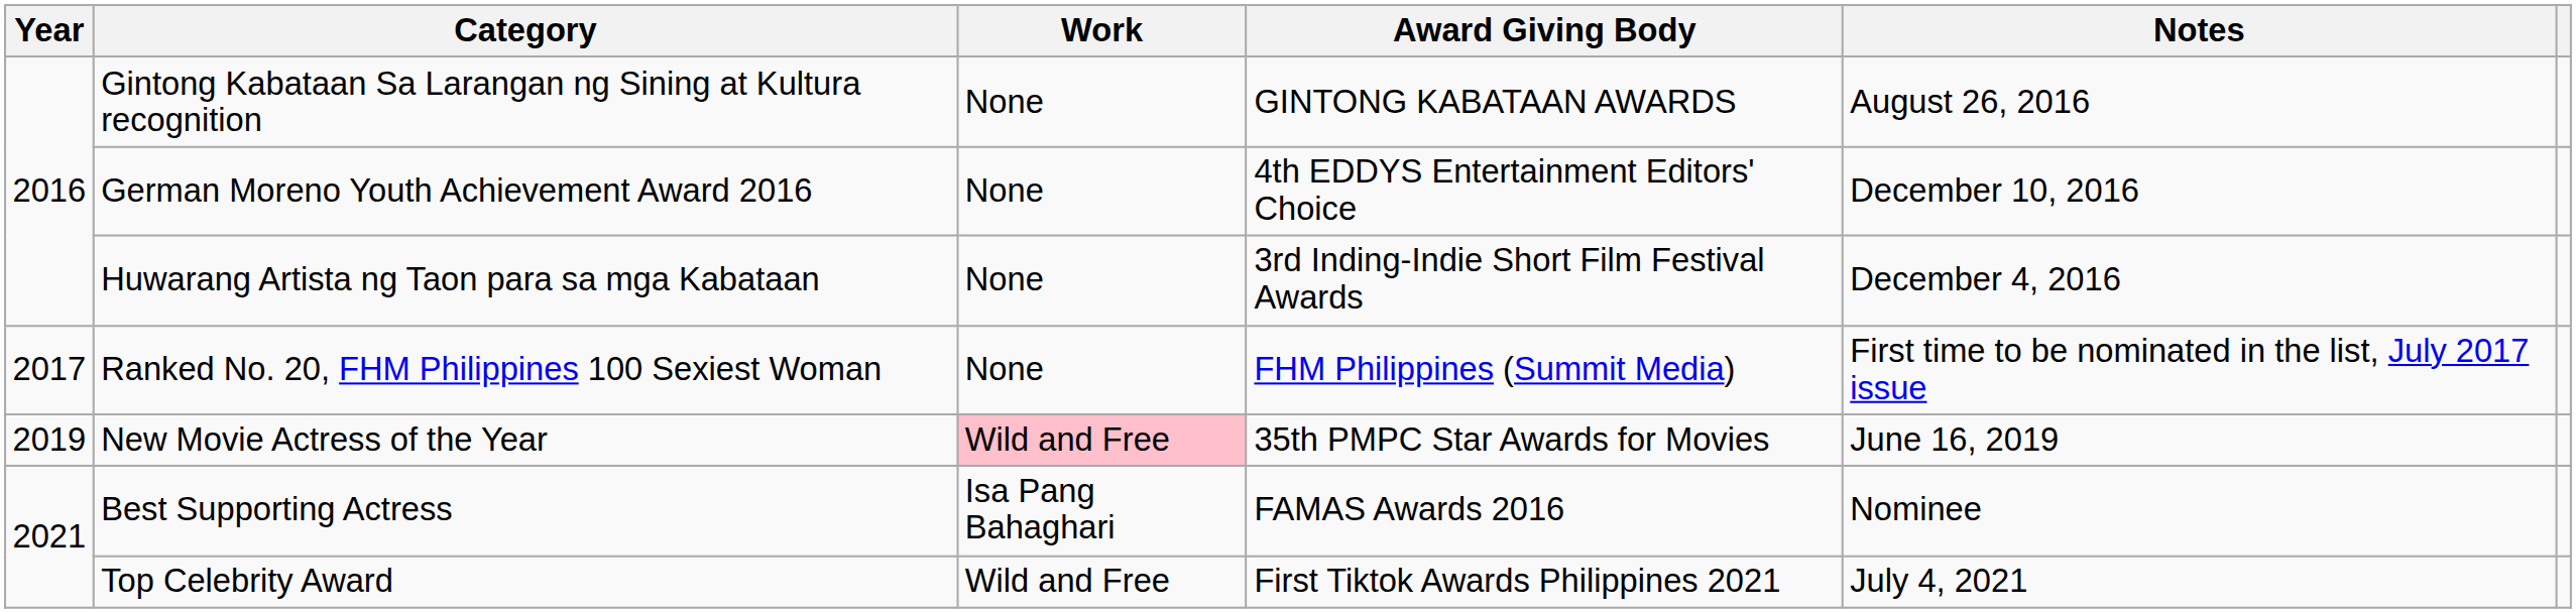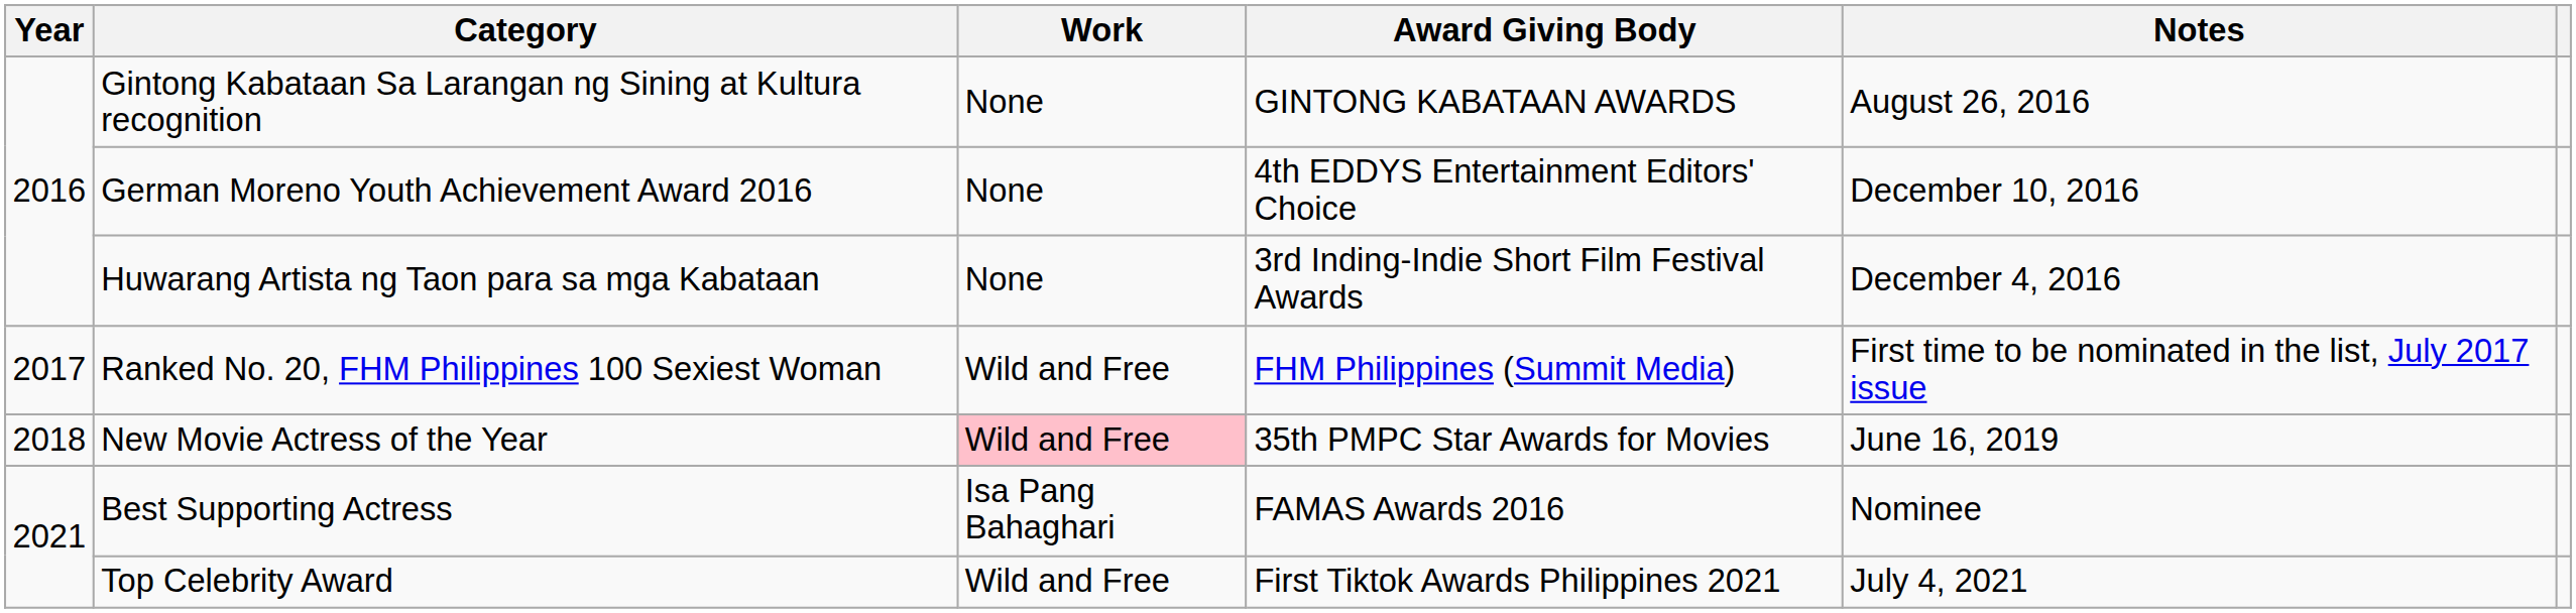Ranked No. 20, FHM Philippines 100 Sexiest Woman | Work: None -> Wild and Free
New Movie Actress of the Year | Year: 2019 -> 2018
